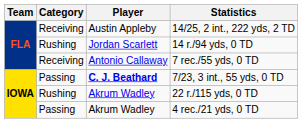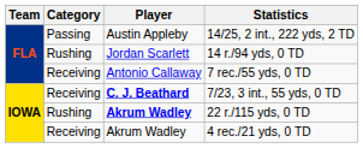14/25, 2 int., 222 yds, 2 TD | Category: Receiving -> Passing
7/23, 3 int., 55 yds, 0 TD | Category: Passing -> Receiving
22 r./115 yds, 0 TD | Player: normal -> bold
4 rec./21 yds, 0 TD | Category: Passing -> Receiving
